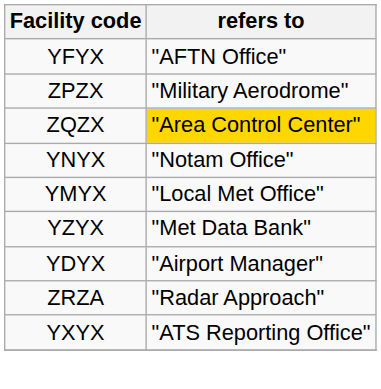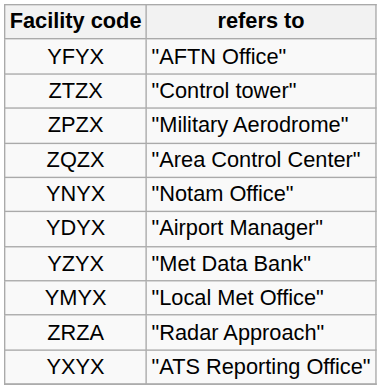+ row: ZTZX | "Control tower"
ZQZX | refers to: gold background -> no background
rows swapped: YDYX <-> YMYX
